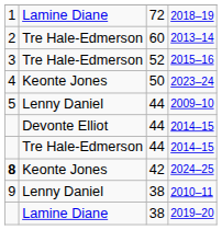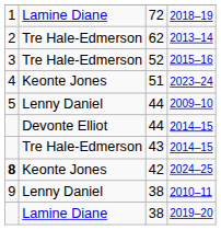2013–14 | column 3: 60 -> 62
2023–24 | column 3: 50 -> 51
Tre Hale-Edmerson / 2014–15 | column 3: 44 -> 43
